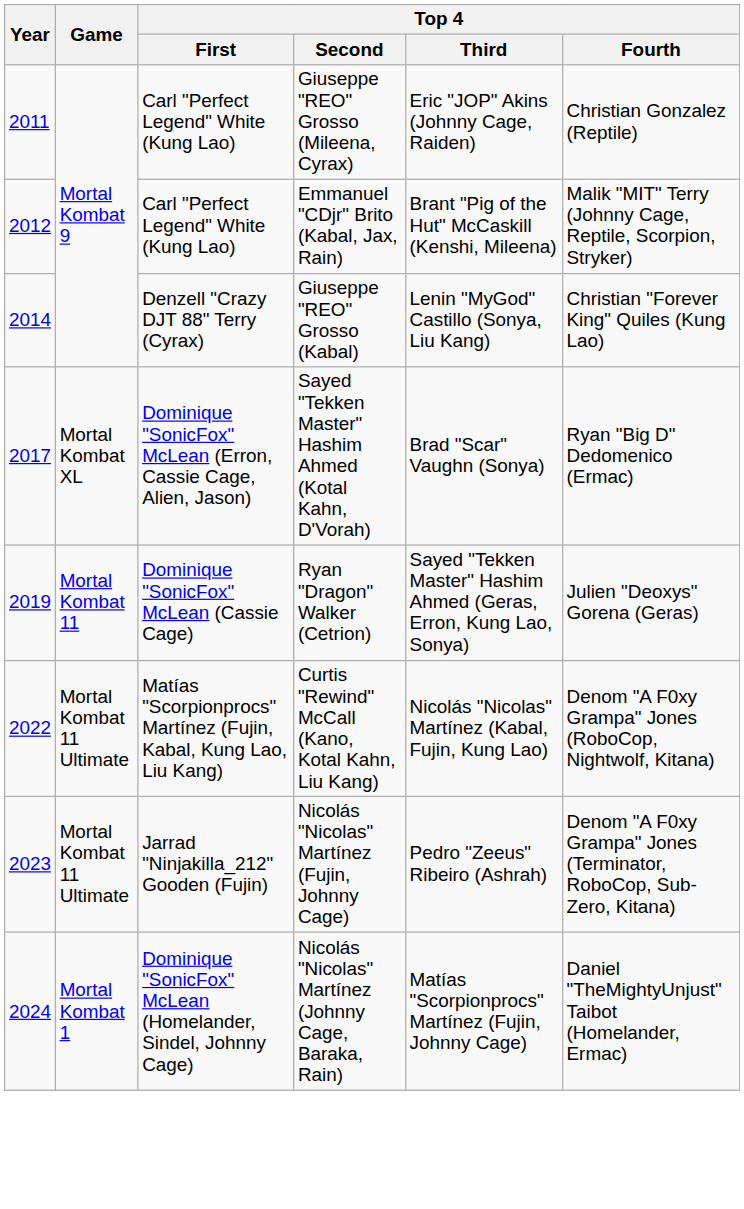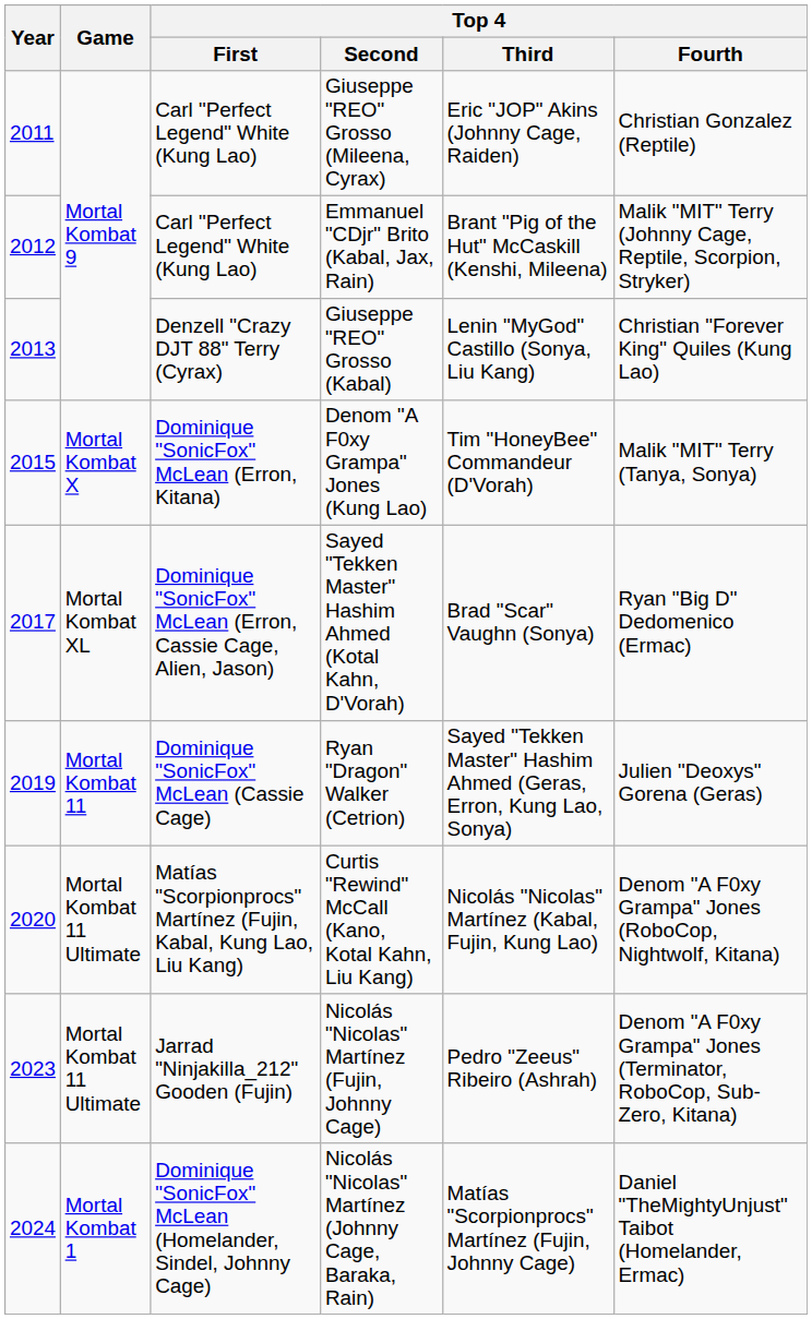Giuseppe "REO" Grosso (Kabal) | Year: 2014 -> 2013
+ row: 2015 | Mortal Kombat X | Dominique "SonicFox" McLean (Erron, Kitana) | Denom "A F0xy Grampa" Jones (Kung Lao) | Tim "HoneyBee" Commandeur (D'Vorah) | Malik "MIT" Terry (Tanya, Sonya)
Curtis "Rewind" McCall (Kano, Kotal Kahn, Liu Kang) | Year: 2022 -> 2020
